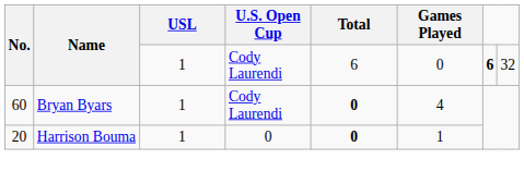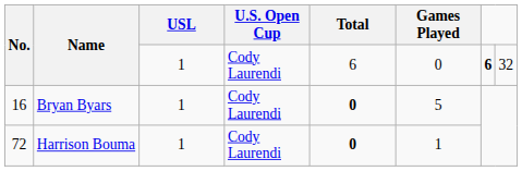Bryan Byars | No.: 60 -> 16
Bryan Byars | Games Played: 4 -> 5
Harrison Bouma | No.: 20 -> 72
Harrison Bouma | U.S. Open Cup: 0 -> Cody Laurendi
